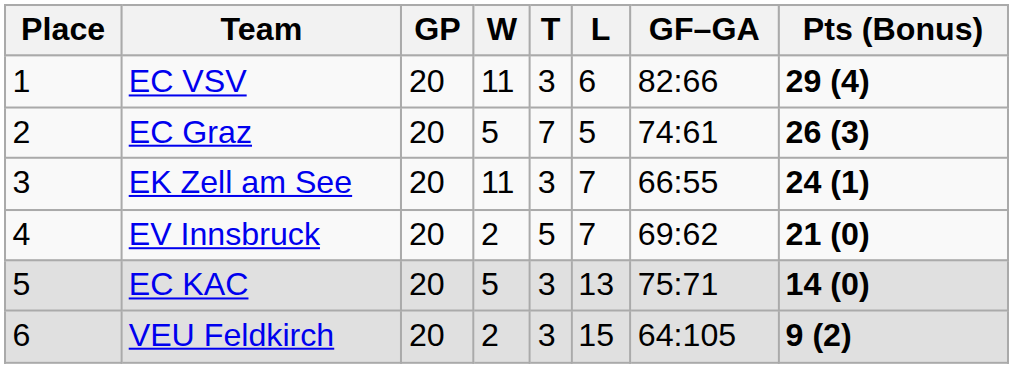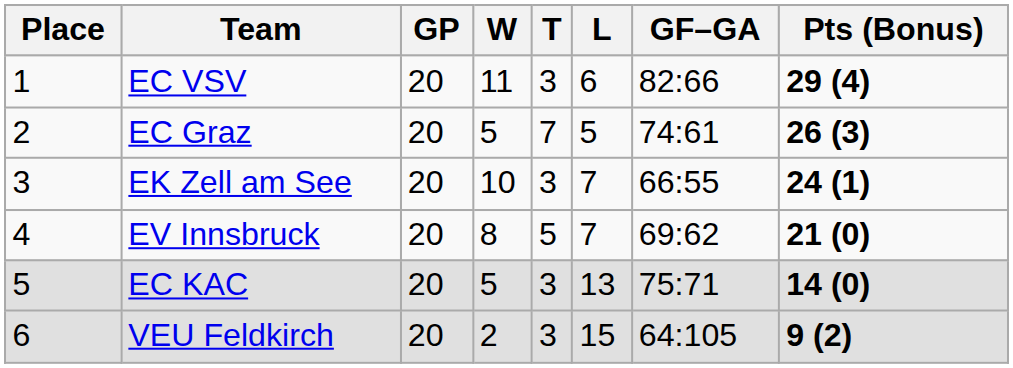EK Zell am See | W: 11 -> 10
EV Innsbruck | W: 2 -> 8
